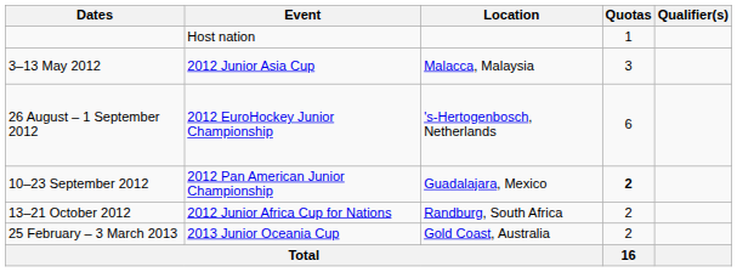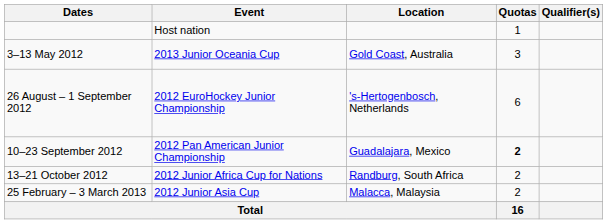3–13 May 2012 | Event: 2012 Junior Asia Cup -> 2013 Junior Oceania Cup
3–13 May 2012 | Location: Malacca, Malaysia -> Gold Coast, Australia
25 February – 3 March 2013 | Event: 2013 Junior Oceania Cup -> 2012 Junior Asia Cup
25 February – 3 March 2013 | Location: Gold Coast, Australia -> Malacca, Malaysia
